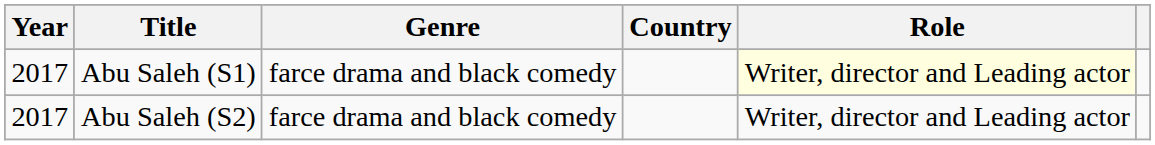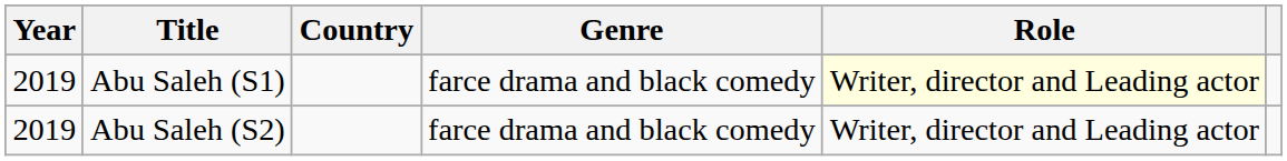columns swapped: Genre <-> Country
Abu Saleh (S1) | Year: 2017 -> 2019
Abu Saleh (S2) | Year: 2017 -> 2019
